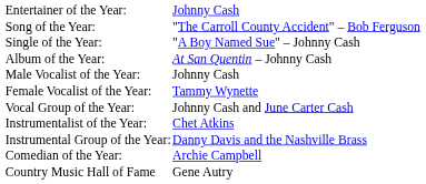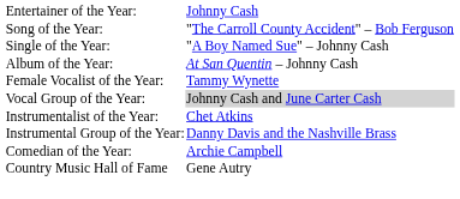- row: Male Vocalist of the Year: | Johnny Cash
Vocal Group of the Year: | column 2: no background -> lightgrey background
